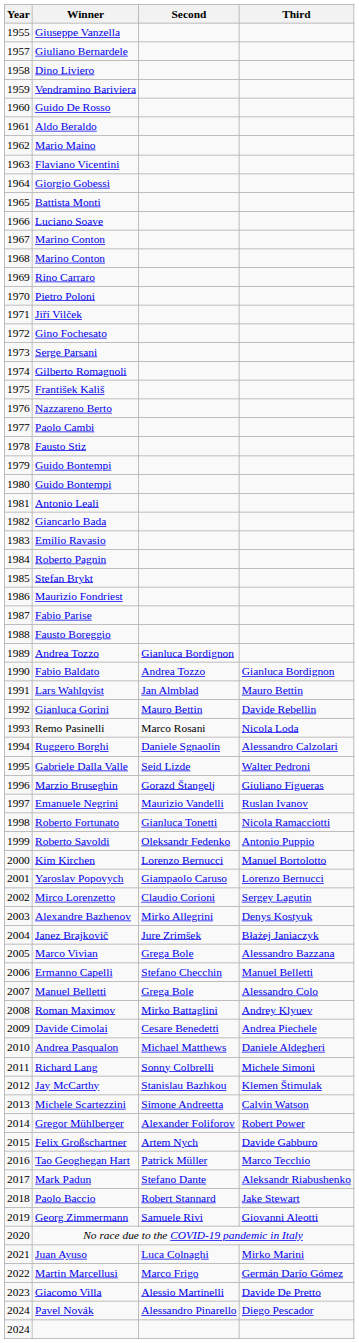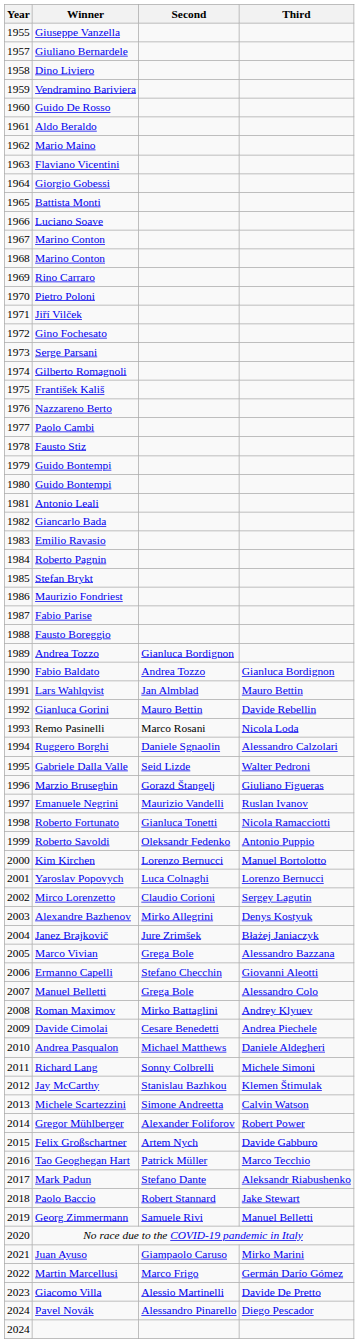Yaroslav Popovych | Second: Giampaolo Caruso -> Luca Colnaghi
Ermanno Capelli | Third: Manuel Belletti -> Giovanni Aleotti
Georg Zimmermann | Third: Giovanni Aleotti -> Manuel Belletti
Juan Ayuso | Second: Luca Colnaghi -> Giampaolo Caruso
